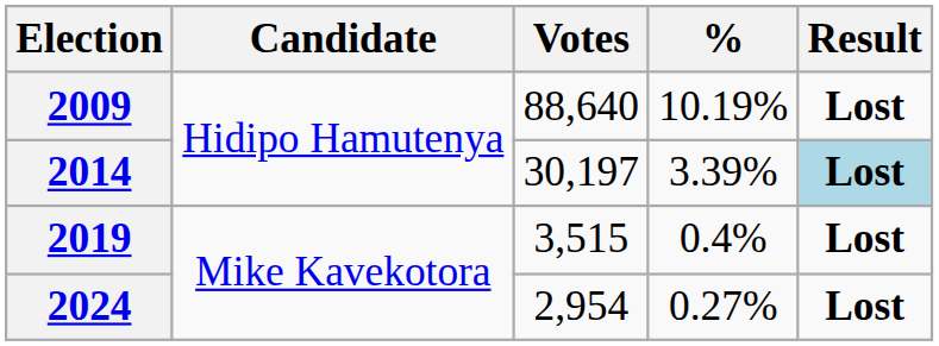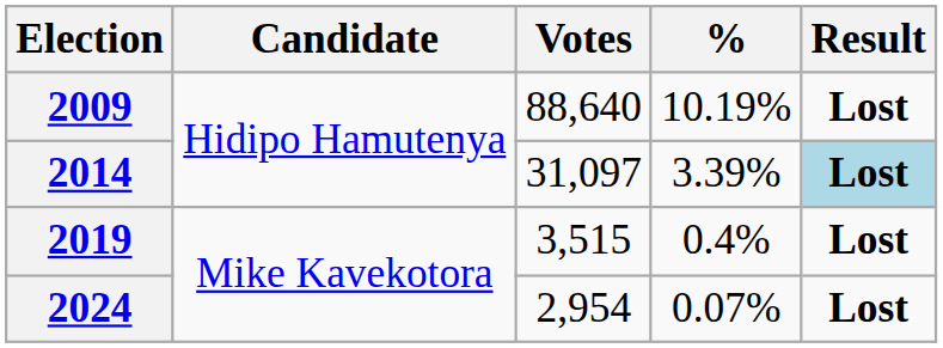2014 | Votes: 30,197 -> 31,097
2024 | %: 0.27% -> 0.07%
